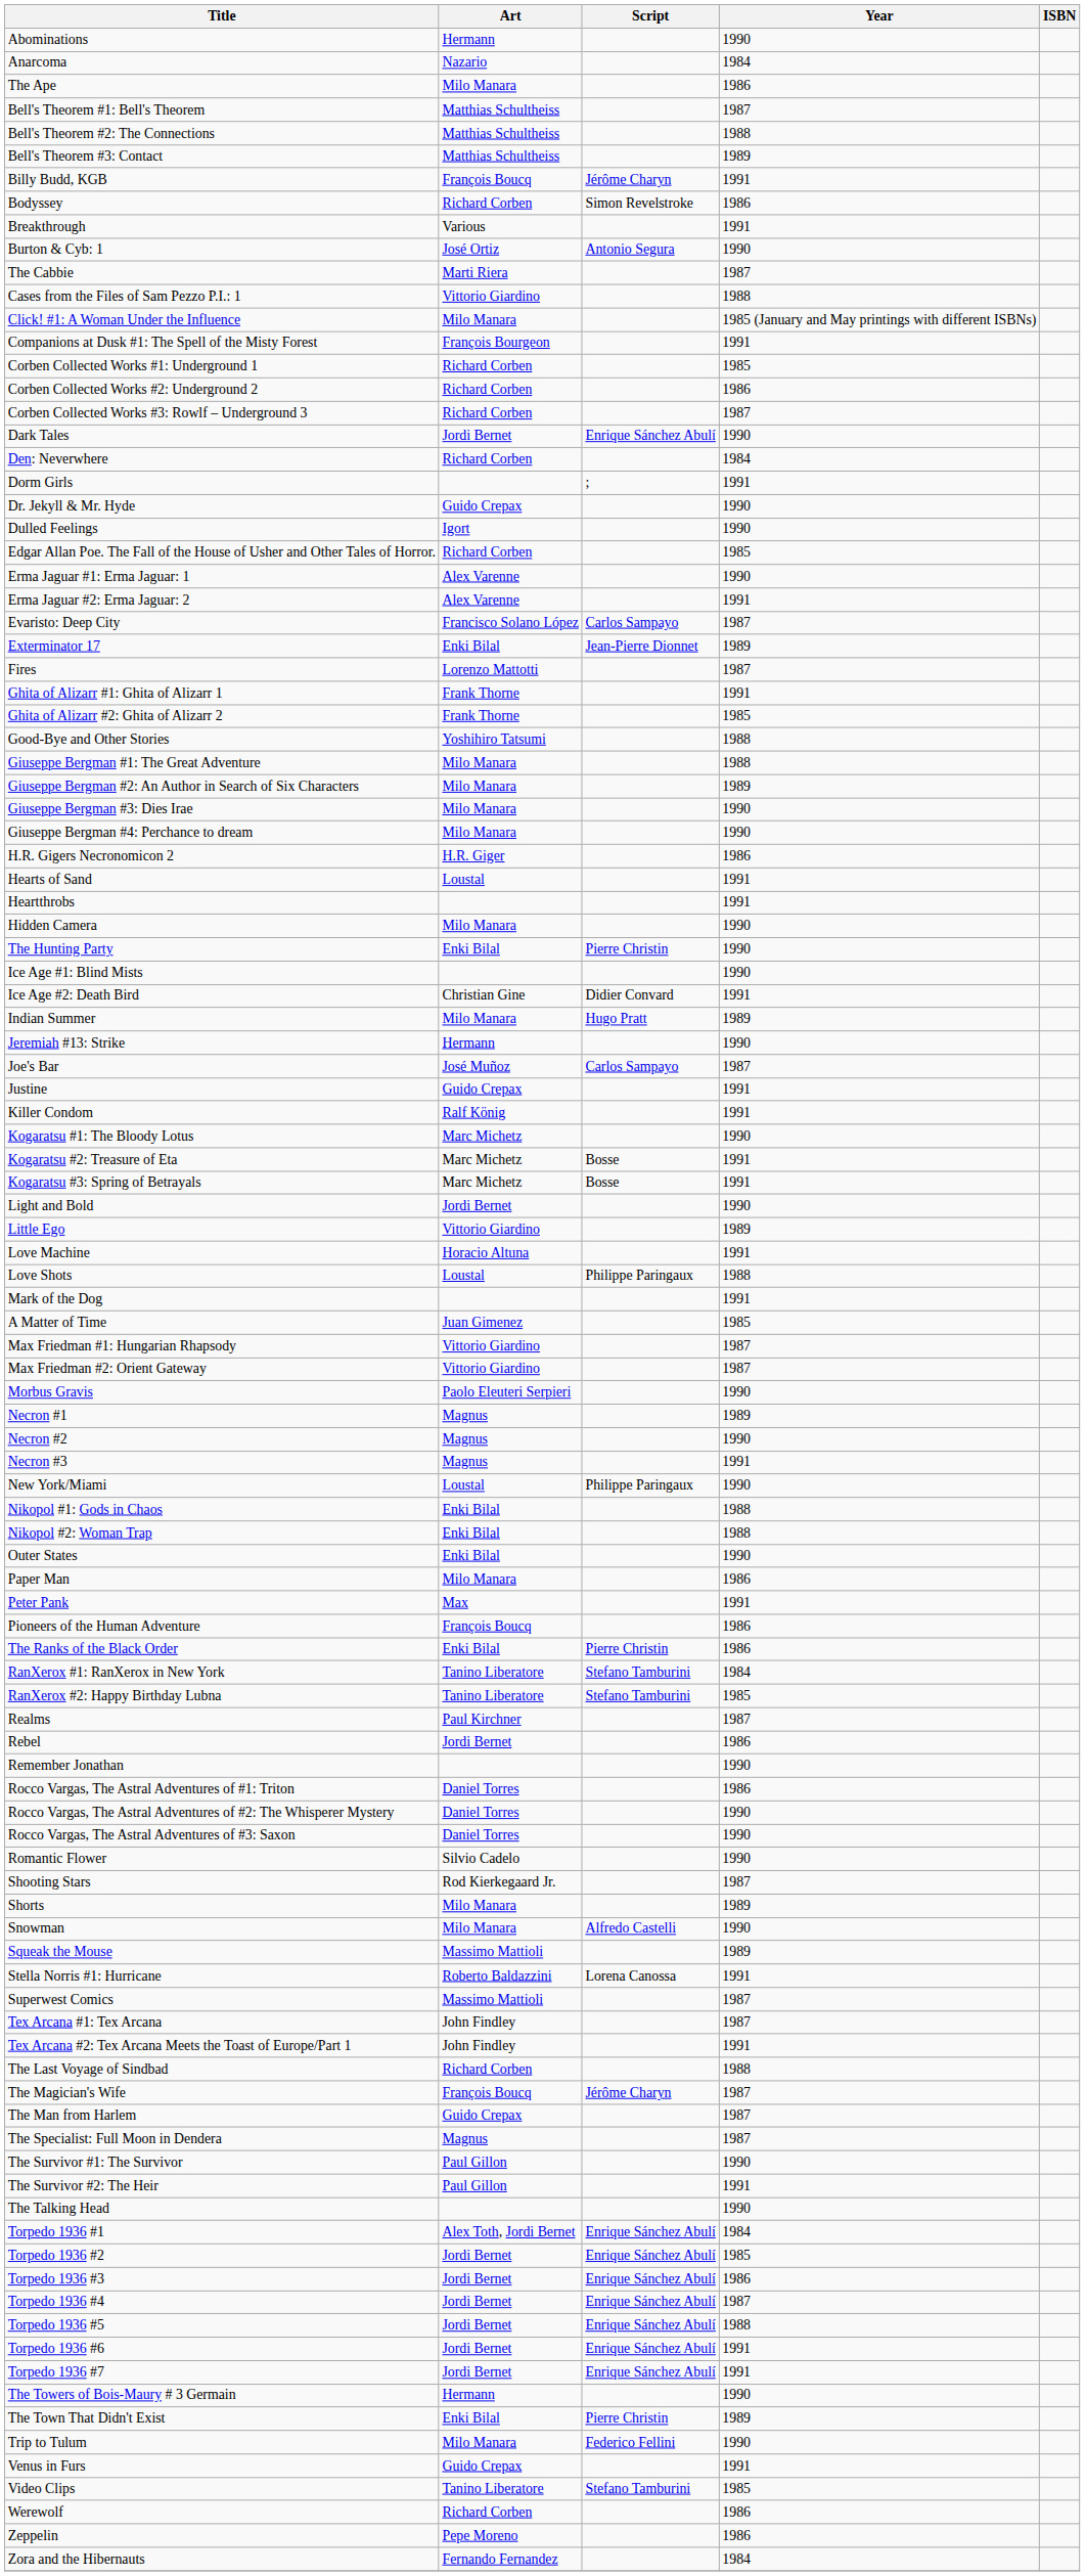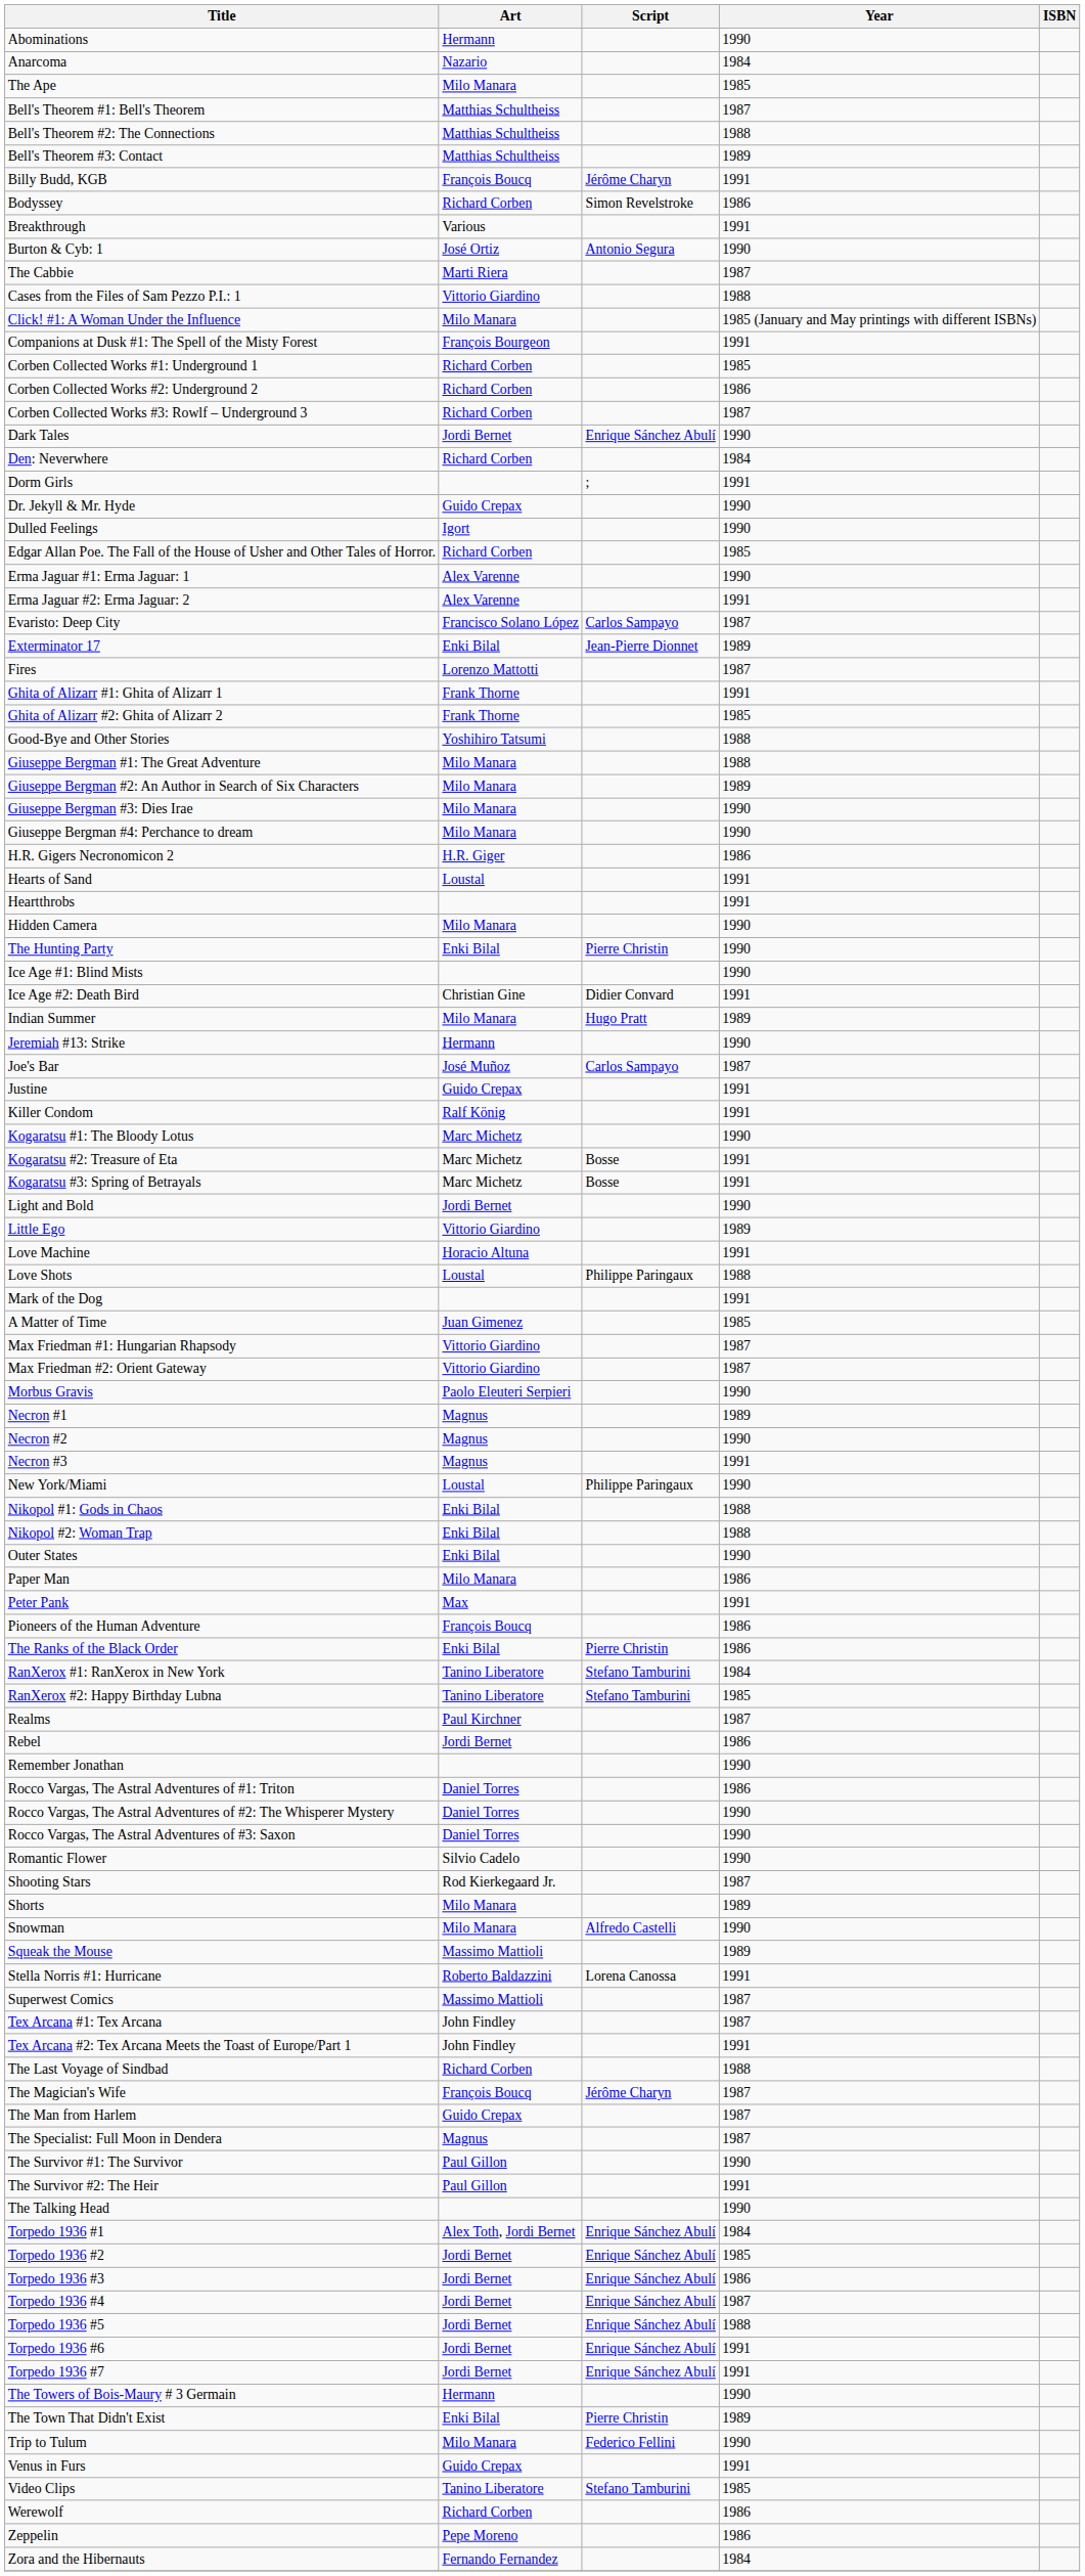The Ape | Year: 1986 -> 1985
